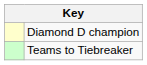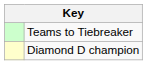rows swapped: Diamond D champion <-> Teams to Tiebreaker
